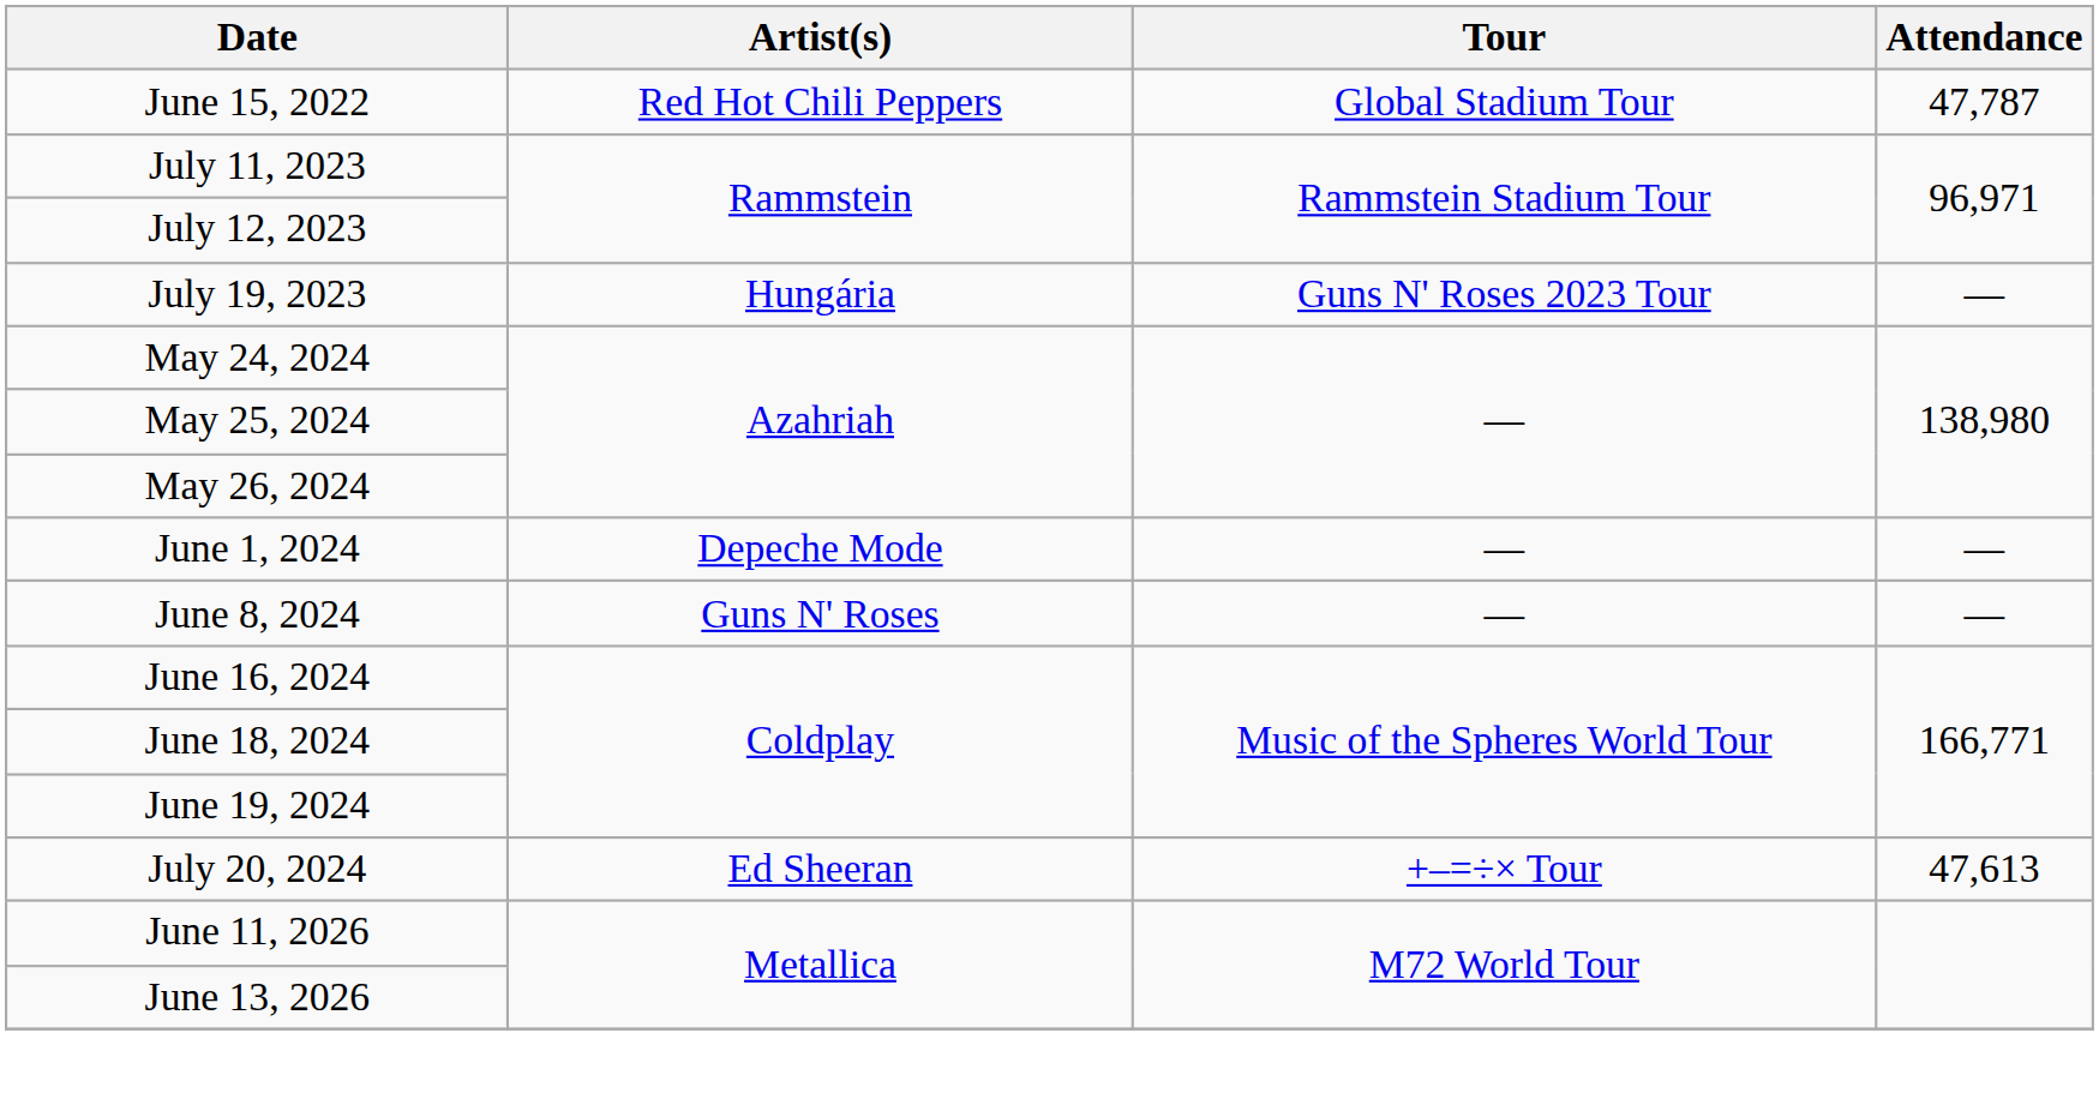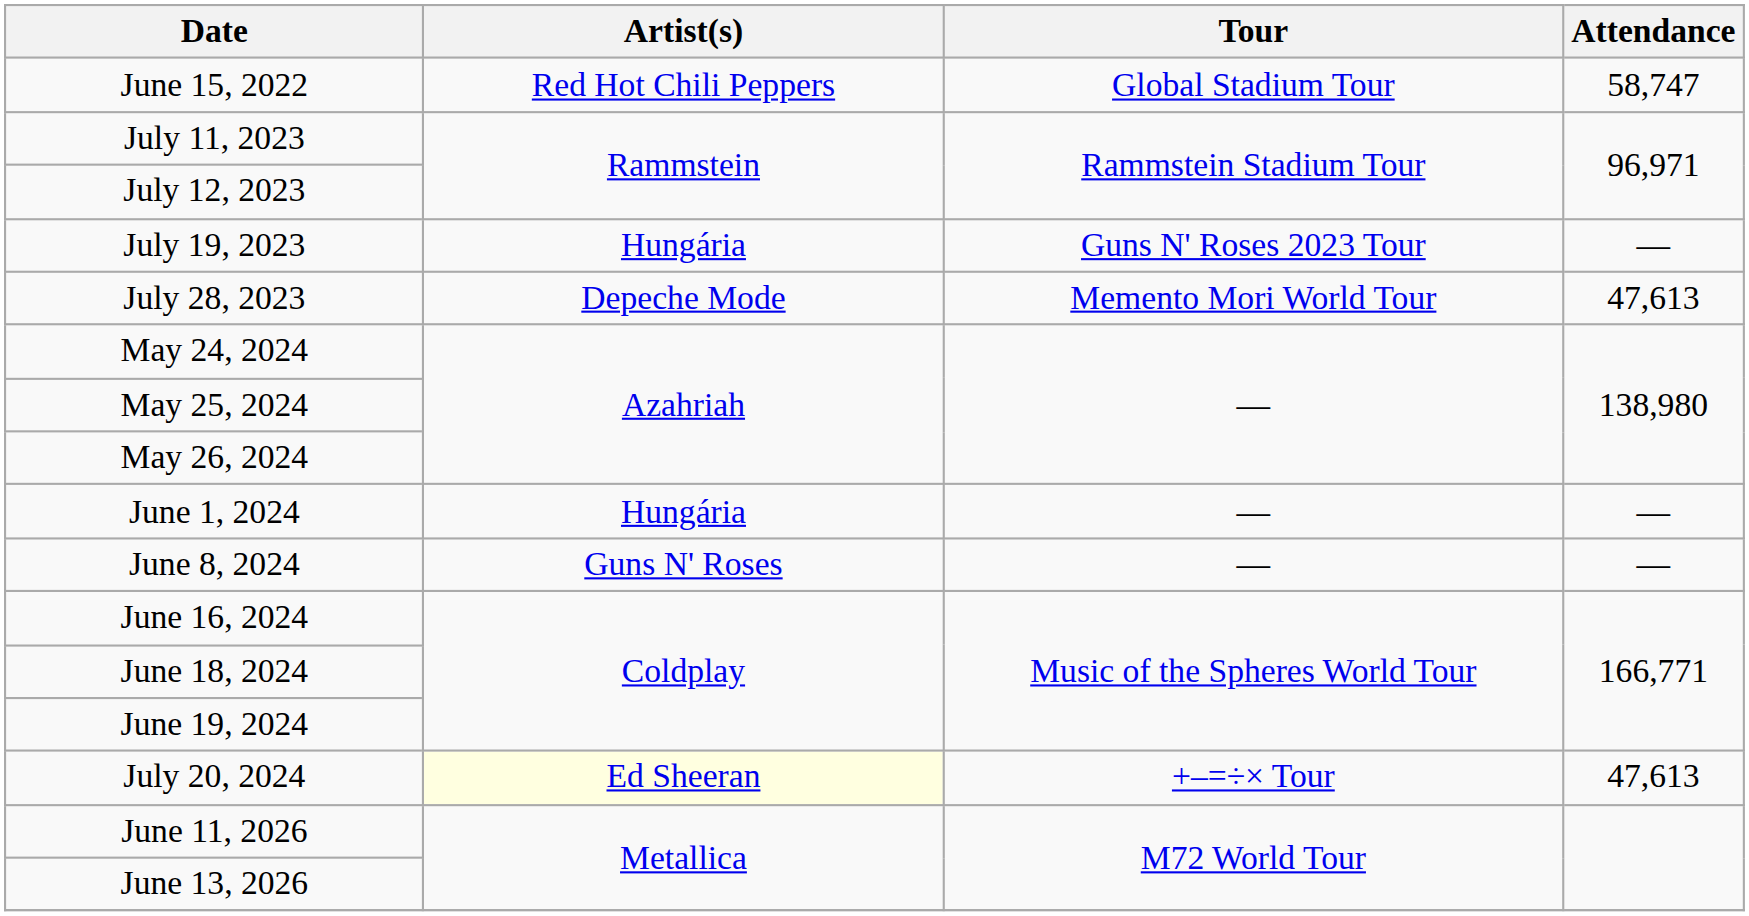June 15, 2022 | Attendance: 47,787 -> 58,747
+ row: July 28, 2023 | Depeche Mode | Memento Mori World Tour | 47,613
June 1, 2024 | Artist(s): Depeche Mode -> Hungária
July 20, 2024 | Artist(s): no background -> lightyellow background
